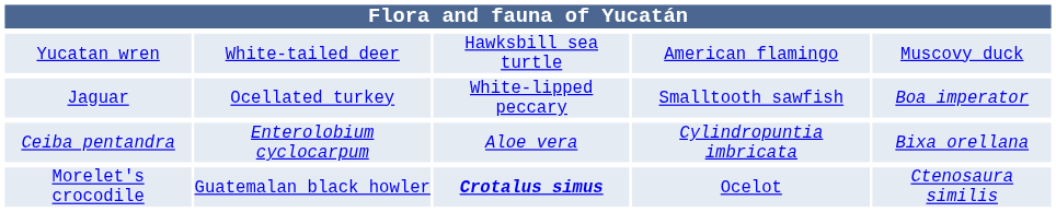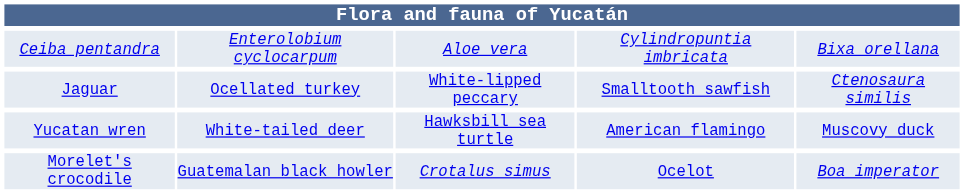rows swapped: Yucatan wren <-> Ceiba pentandra
Jaguar | column 5: Boa imperator -> Ctenosaura similis
Morelet's crocodile | column 3: bold -> normal
Morelet's crocodile | column 5: Ctenosaura similis -> Boa imperator
